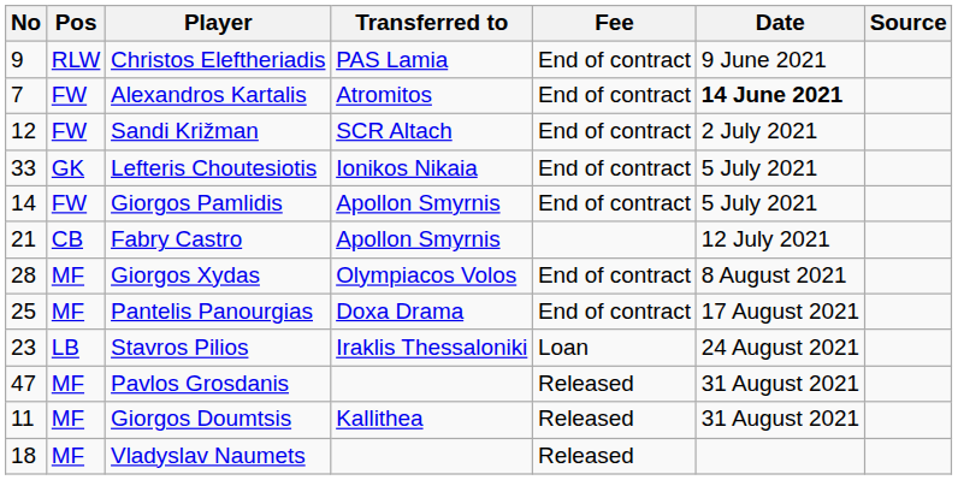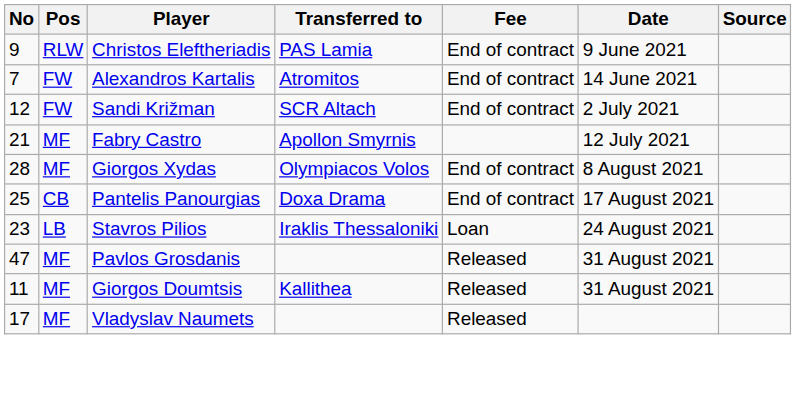Alexandros Kartalis | Date: bold -> normal
- row: 33 | GK | Lefteris Choutesiotis | Ionikos Nikaia | End of contract | 5 July 2021
- row: 14 | FW | Giorgos Pamlidis | Apollon Smyrnis | End of contract | 5 July 2021
Fabry Castro | Pos: CB -> MF
Pantelis Panourgias | Pos: MF -> CB
Vladyslav Naumets | No: 18 -> 17
